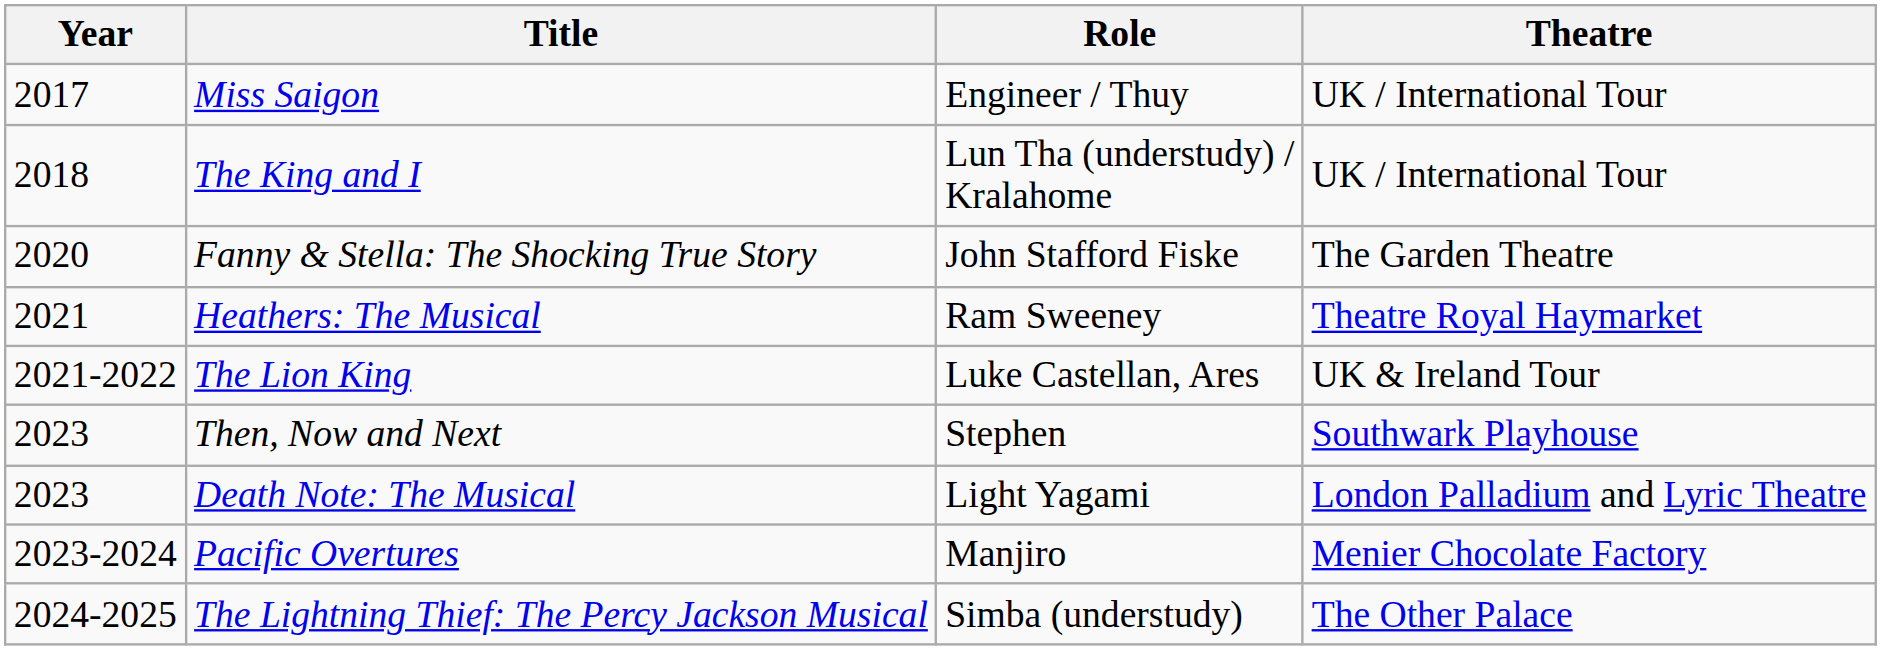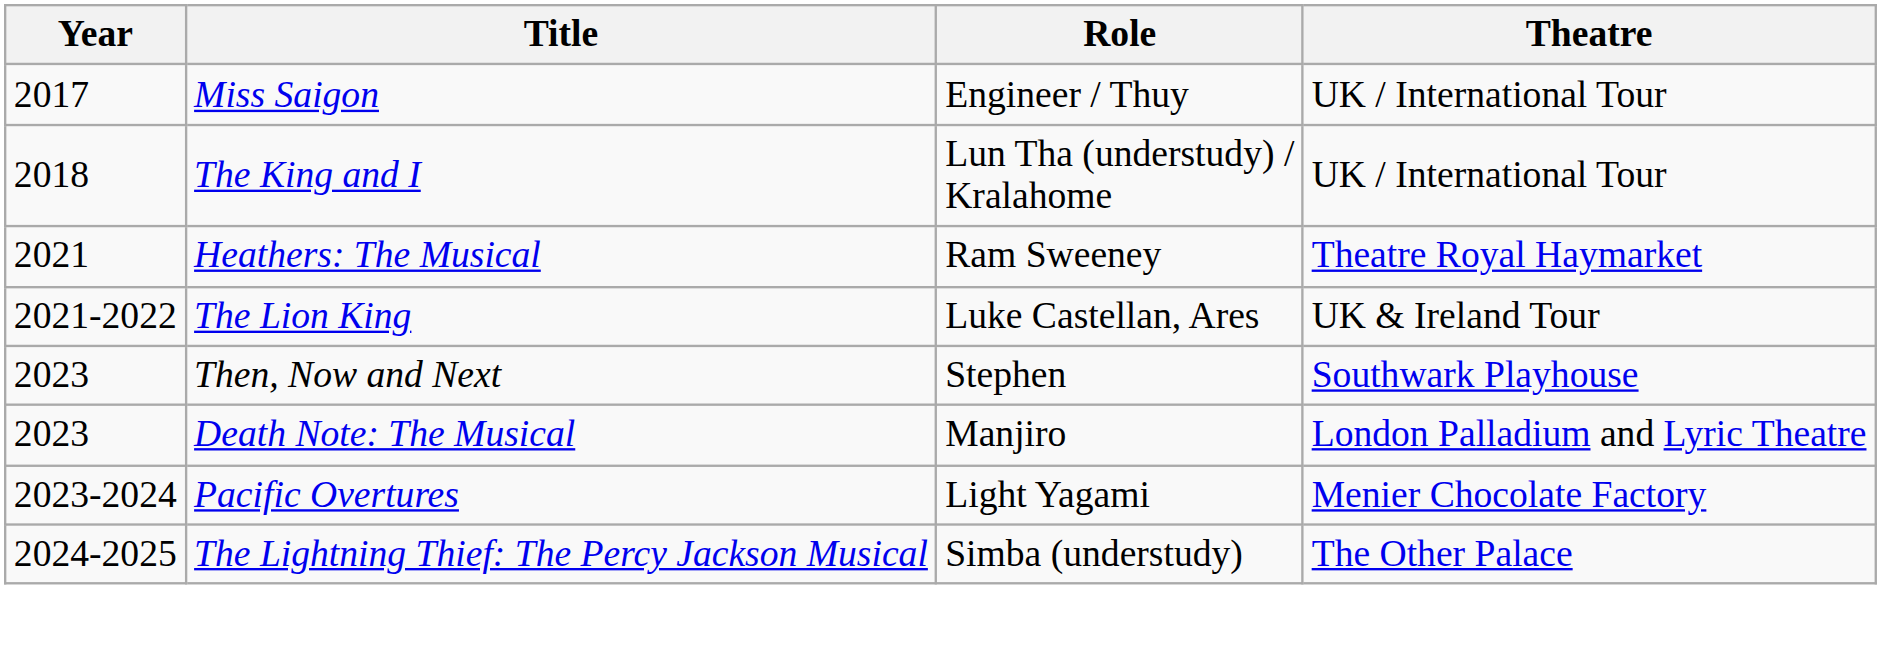- row: 2020 | Fanny & Stella: The Shocking True Story | John Stafford Fiske | The Garden Theatre
Death Note: The Musical | Role: Light Yagami -> Manjiro
Pacific Overtures | Role: Manjiro -> Light Yagami
